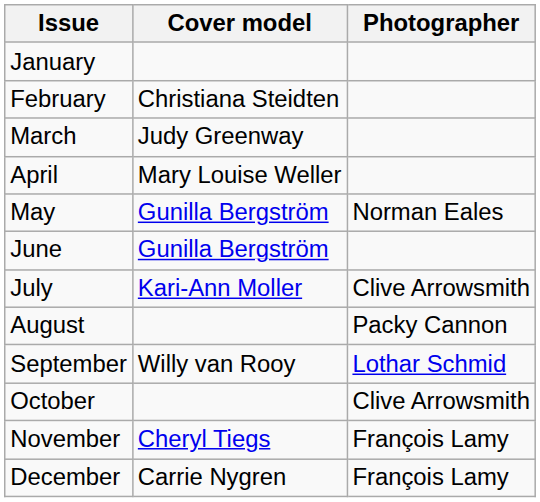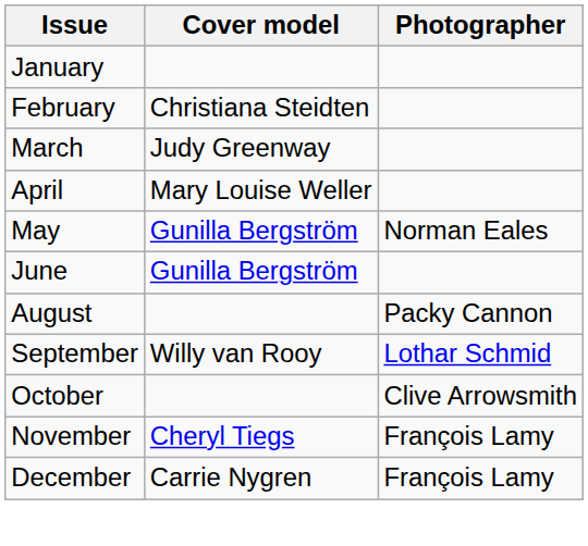- row: July | Kari-Ann Moller | Clive Arrowsmith
